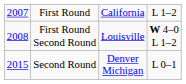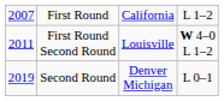First Round Second Round | column 1: 2008 -> 2011
Second Round | column 1: 2015 -> 2019
